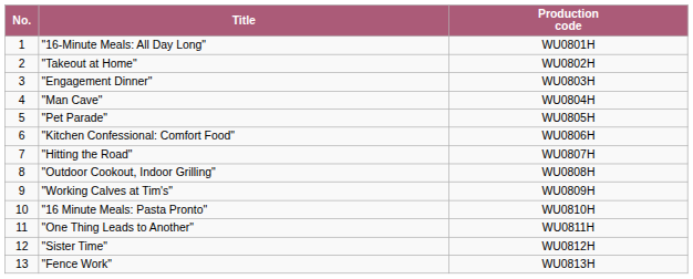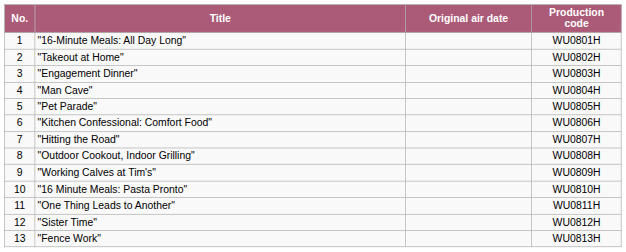+ column: Original air date
